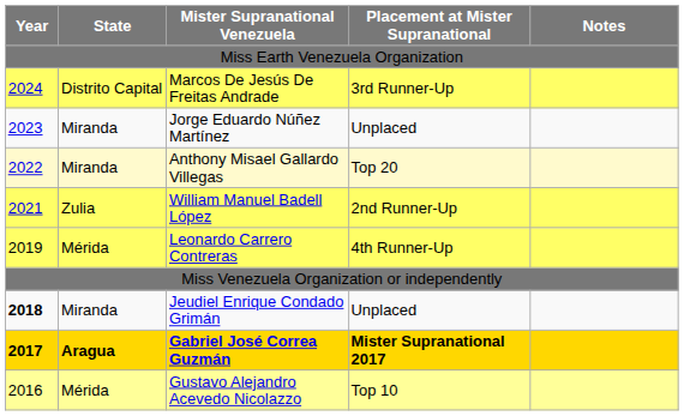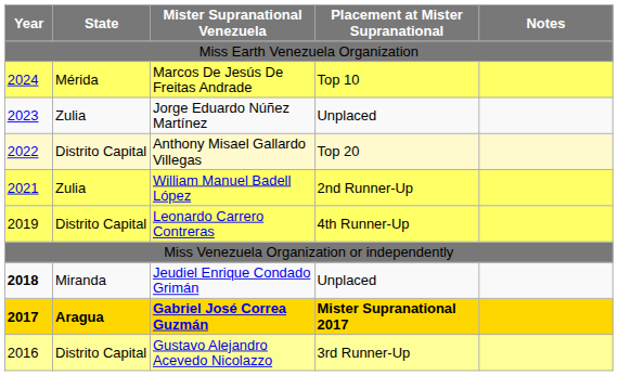Marcos De Jesús De Freitas Andrade | State: Distrito Capital -> Mérida
Marcos De Jesús De Freitas Andrade | Placement at Mister Supranational: 3rd Runner-Up -> Top 10
Jorge Eduardo Núñez Martínez | State: Miranda -> Zulia
Anthony Misael Gallardo Villegas | State: Miranda -> Distrito Capital
Leonardo Carrero Contreras | State: Mérida -> Distrito Capital
Gustavo Alejandro Acevedo Nicolazzo | State: Mérida -> Distrito Capital
Gustavo Alejandro Acevedo Nicolazzo | Placement at Mister Supranational: Top 10 -> 3rd Runner-Up
